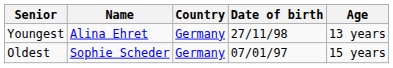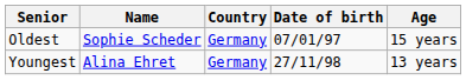rows swapped: Youngest <-> Oldest
